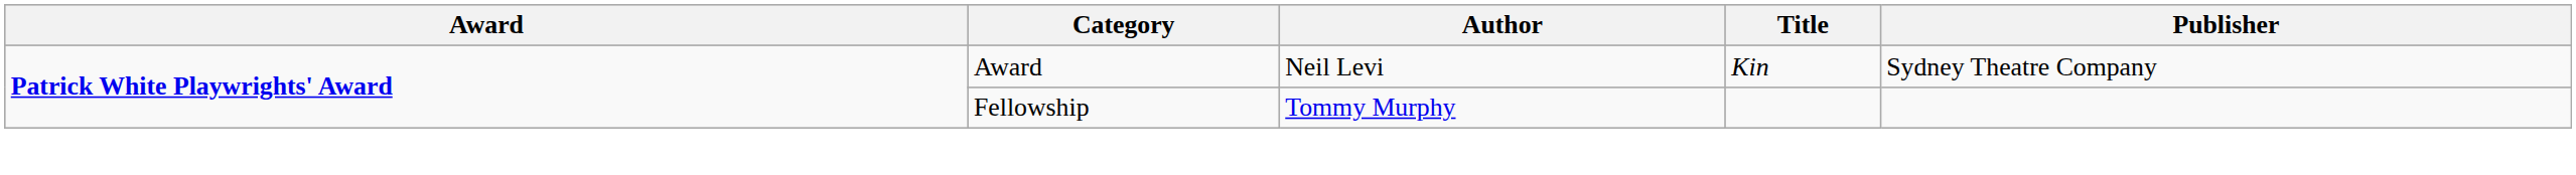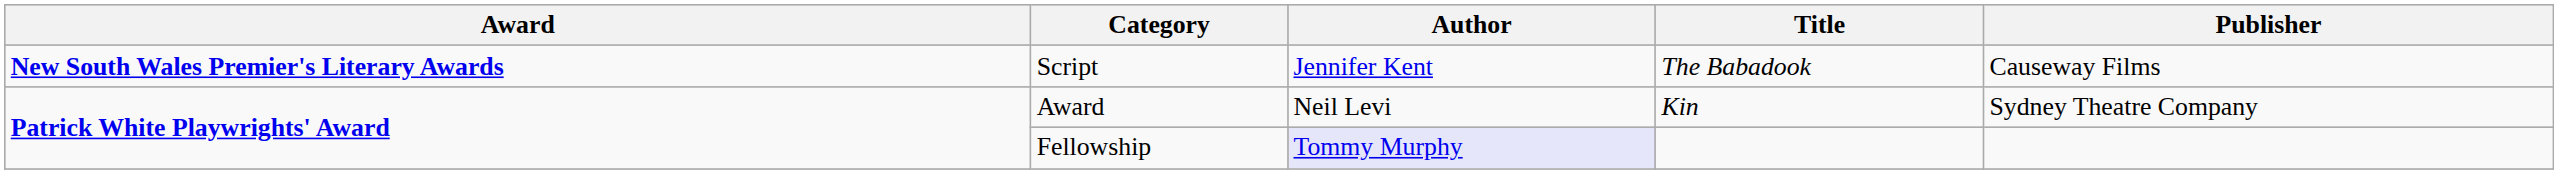+ row: New South Wales Premier's Literary Awards | Script | Jennifer Kent | The Babadook | Causeway Films
Fellowship | Author: no background -> lavender background
